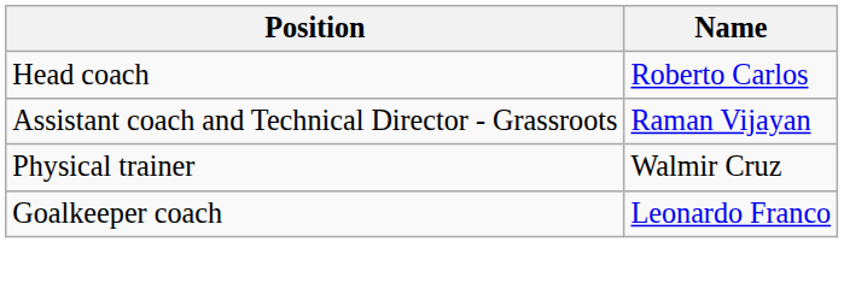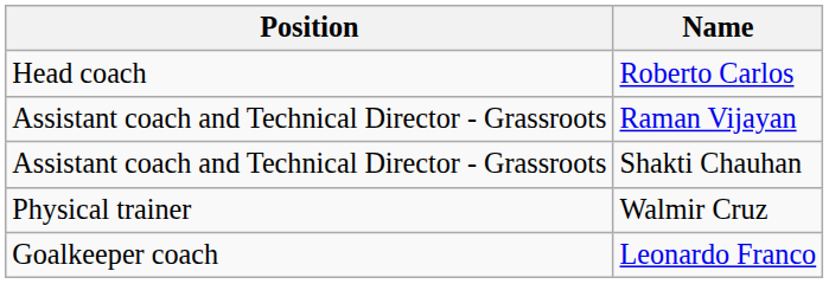+ row: Assistant coach and Technical Director - Grassroots | Shakti Chauhan
